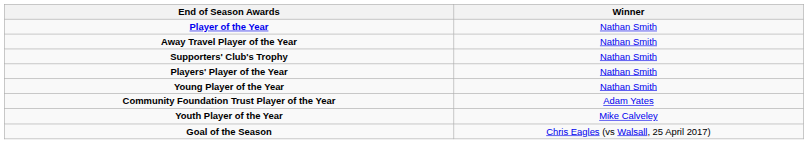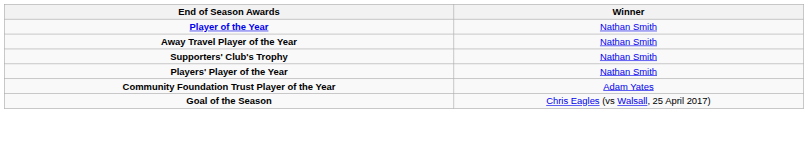- row: Young Player of the Year | Nathan Smith
- row: Youth Player of the Year | Mike Calveley
